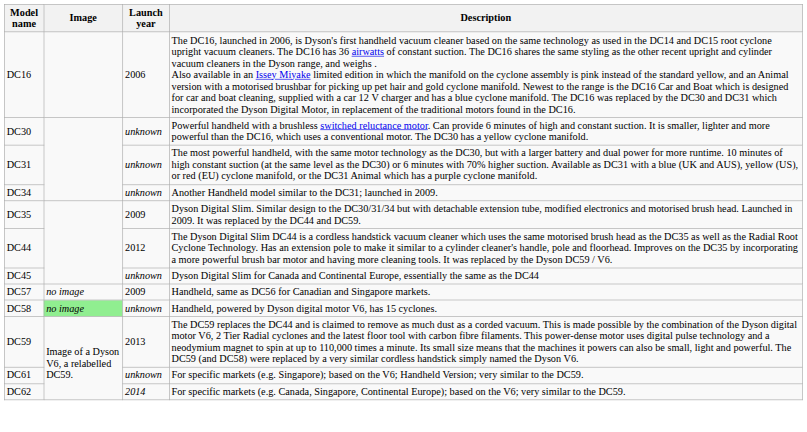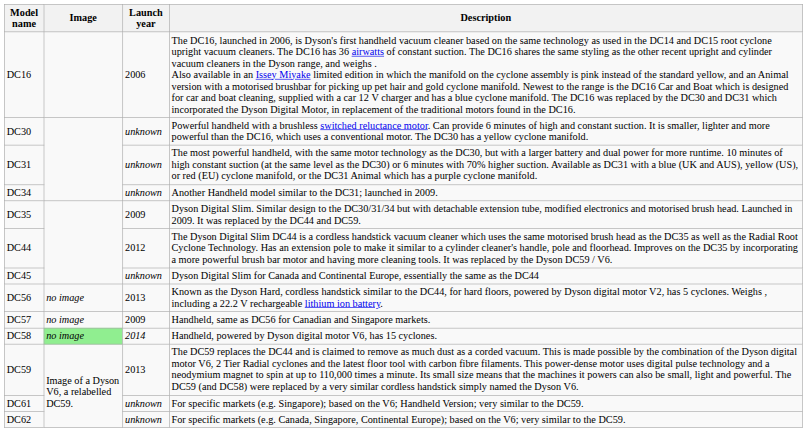+ row: DC56 | no image | 2013 | Known as the Dyson Hard, cordless handstick similar to the DC44, for hard floors, powered by Dyson digital motor V2, has 5 cyclones. Weighs , including a 22.2 V rechargeable lithium ion battery.
DC58 | Launch year: unknown -> 2014
DC62 | Launch year: 2014 -> unknown
